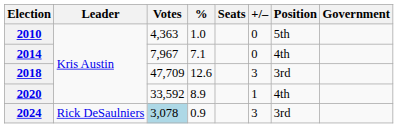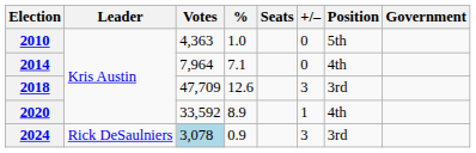2014 | Votes: 7,967 -> 7,964
